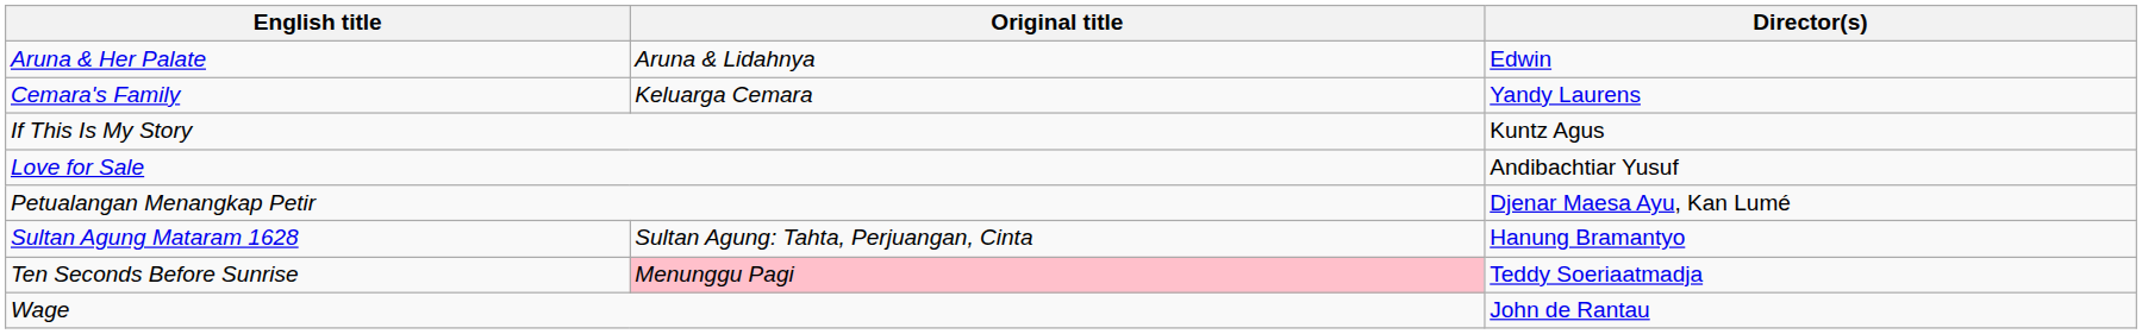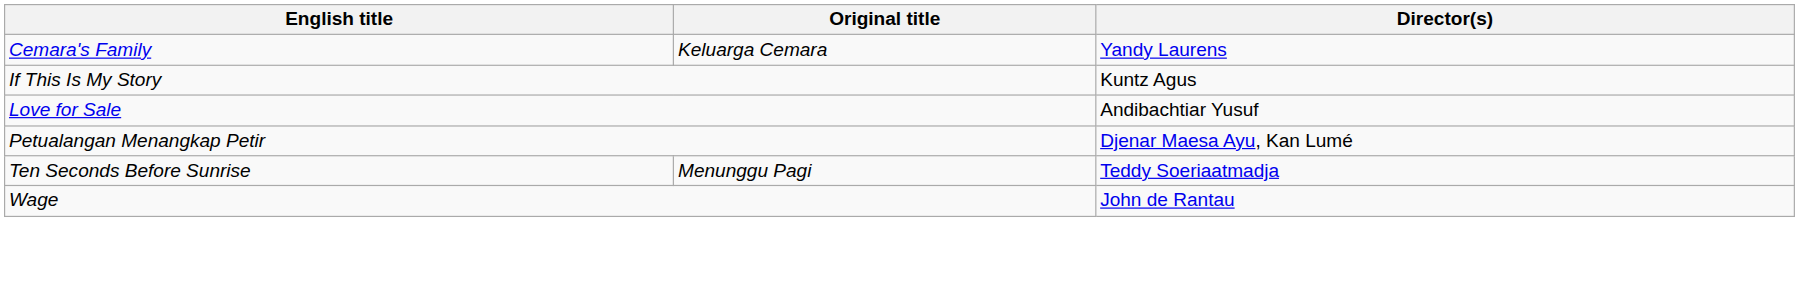- row: Aruna & Her Palate | Aruna & Lidahnya | Edwin
- row: Sultan Agung Mataram 1628 | Sultan Agung: Tahta, Perjuangan, Cinta | Hanung Bramantyo
Ten Seconds Before Sunrise | Original title: pink background -> no background
